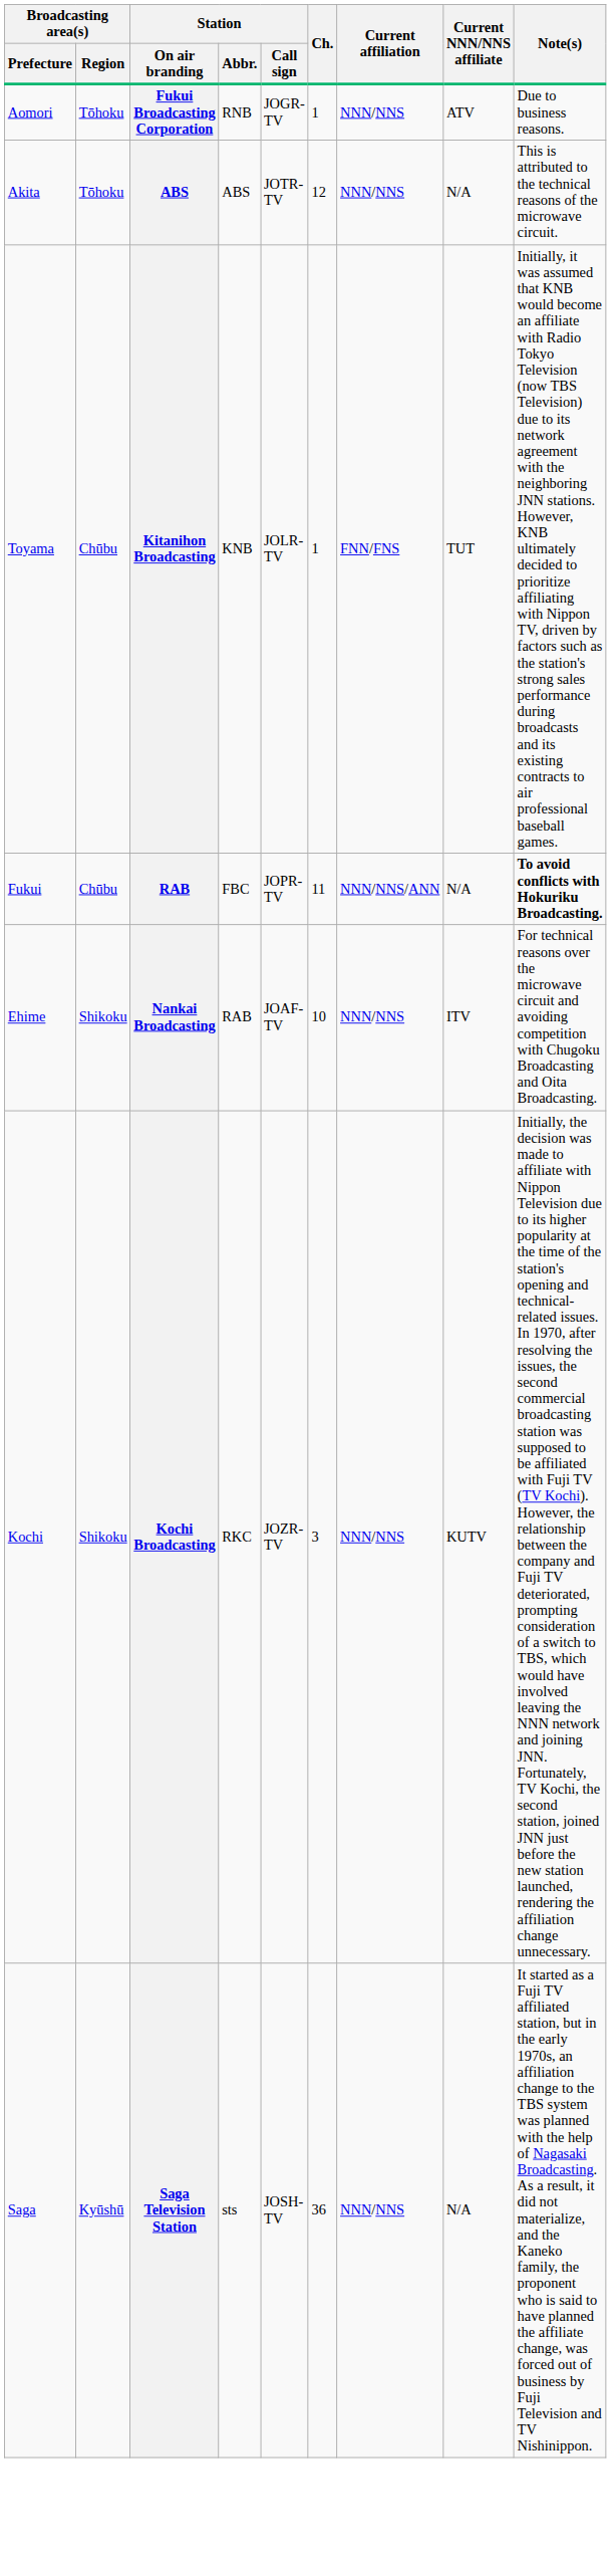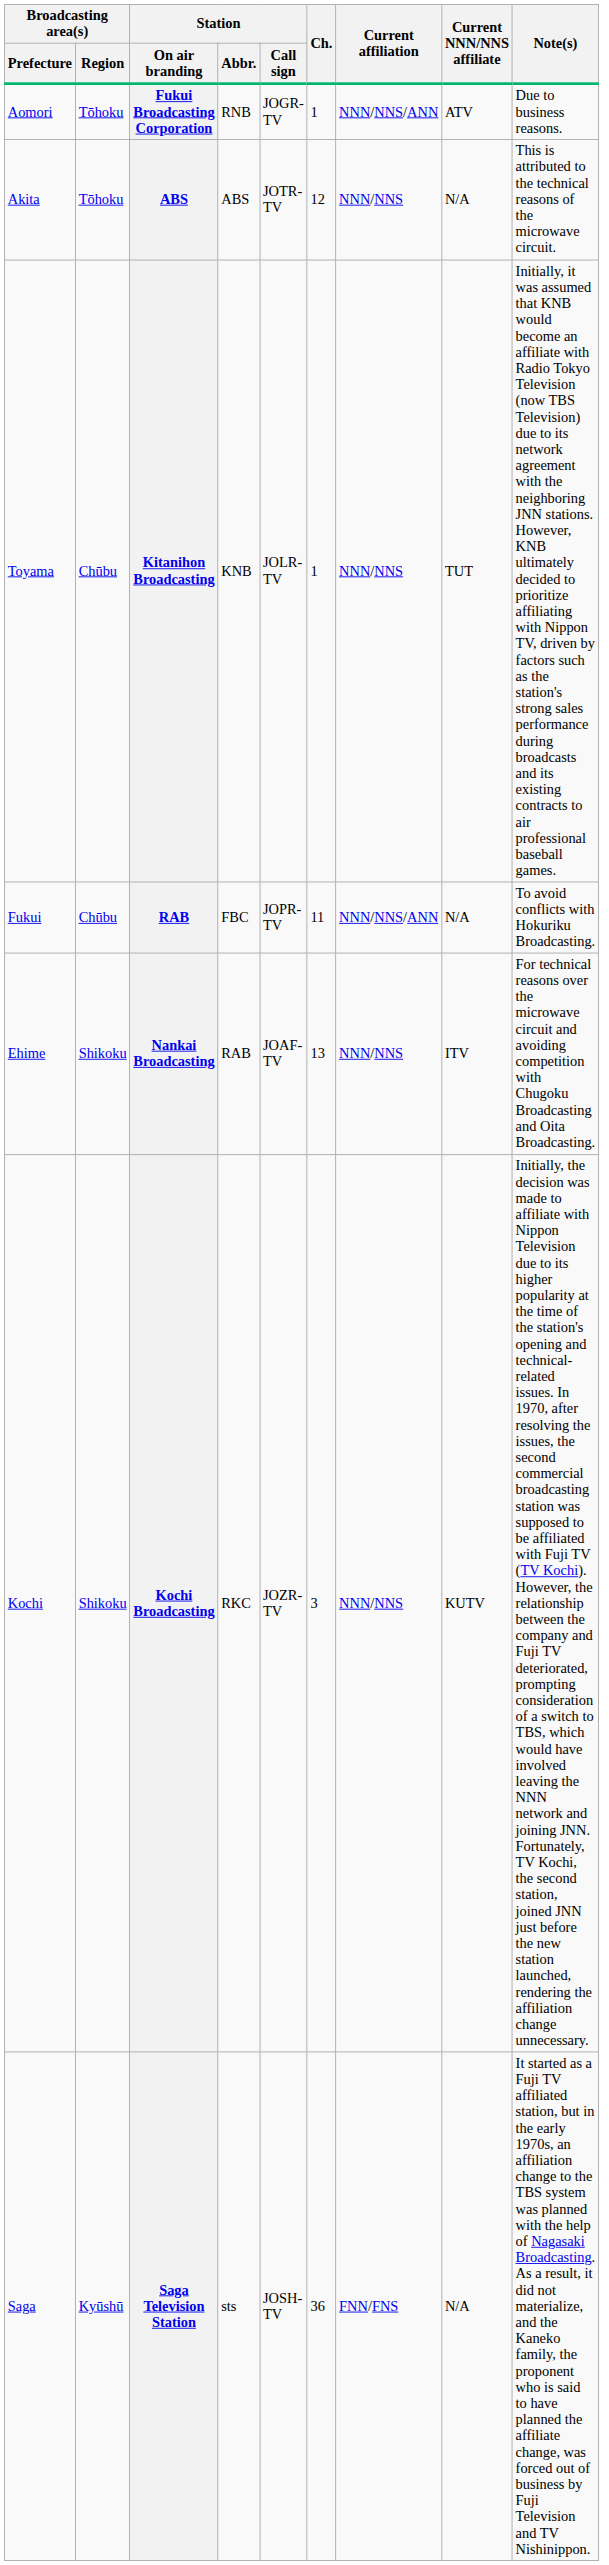Aomori | Current affiliation: NNN/NNS -> NNN/NNS/ANN
Toyama | Current affiliation: FNN/FNS -> NNN/NNS
Fukui | Note(s): bold -> normal
Ehime | Ch.: 10 -> 13
Saga | Current affiliation: NNN/NNS -> FNN/FNS
